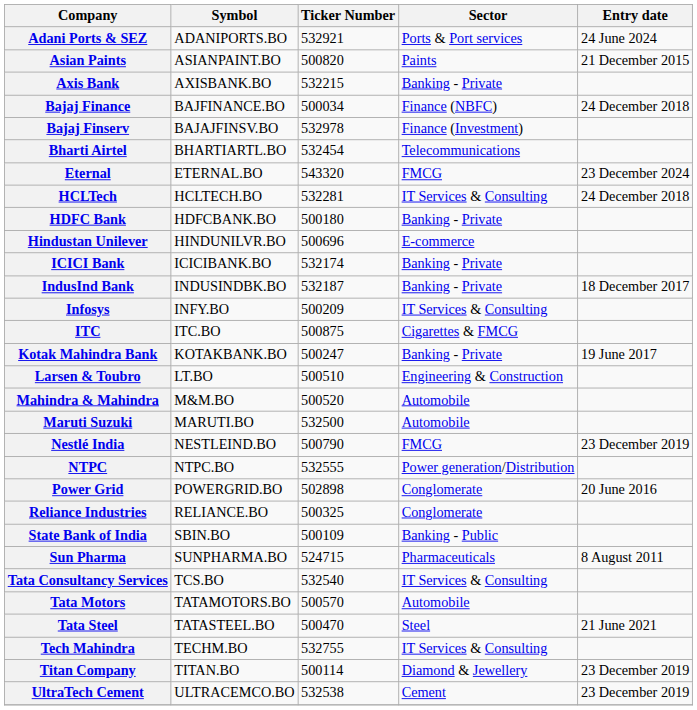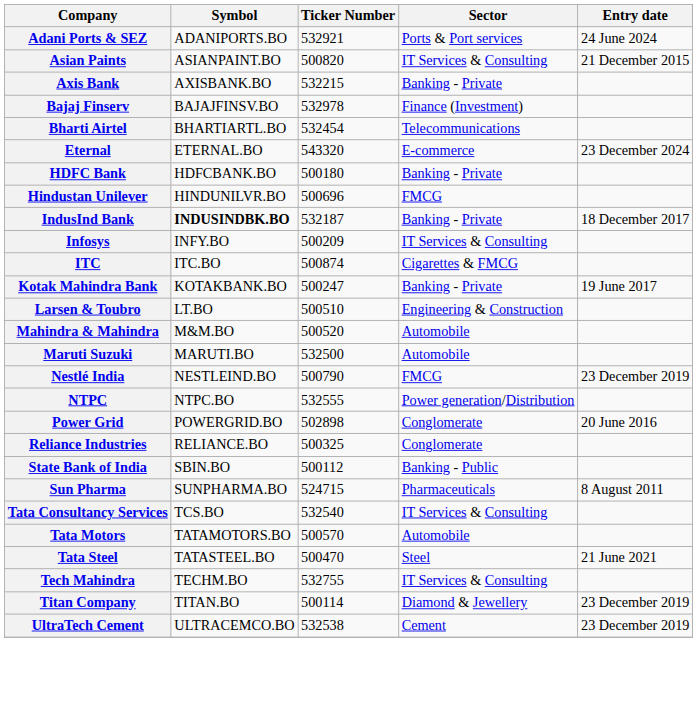Asian Paints | Sector: Paints -> IT Services & Consulting
- row: Bajaj Finance | BAJFINANCE.BO | 500034 | Finance (NBFC) | 24 December 2018
Eternal | Sector: FMCG -> E-commerce
- row: HCLTech | HCLTECH.BO | 532281 | IT Services & Consulting | 24 December 2018
Hindustan Unilever | Sector: E-commerce -> FMCG
- row: ICICI Bank | ICICIBANK.BO | 532174 | Banking - Private
IndusInd Bank | Symbol: normal -> bold
ITC | Ticker Number: 500875 -> 500874
State Bank of India | Ticker Number: 500109 -> 500112
